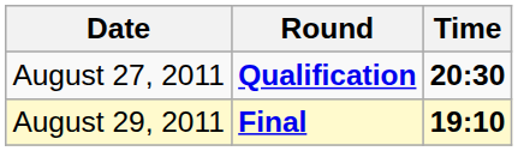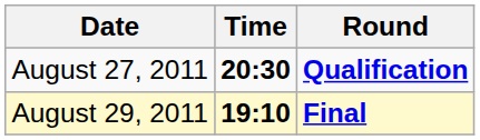columns swapped: Time <-> Round
